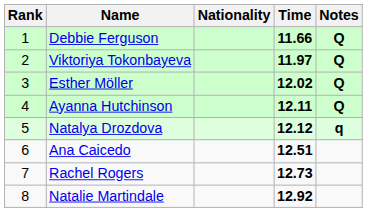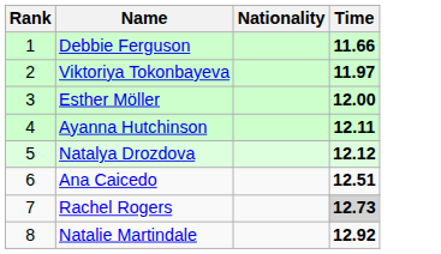- column: Notes | Q | Q | Q | Q | q
Esther Möller | Time: 12.02 -> 12.00
Rachel Rogers | Time: no background -> lightgrey background
